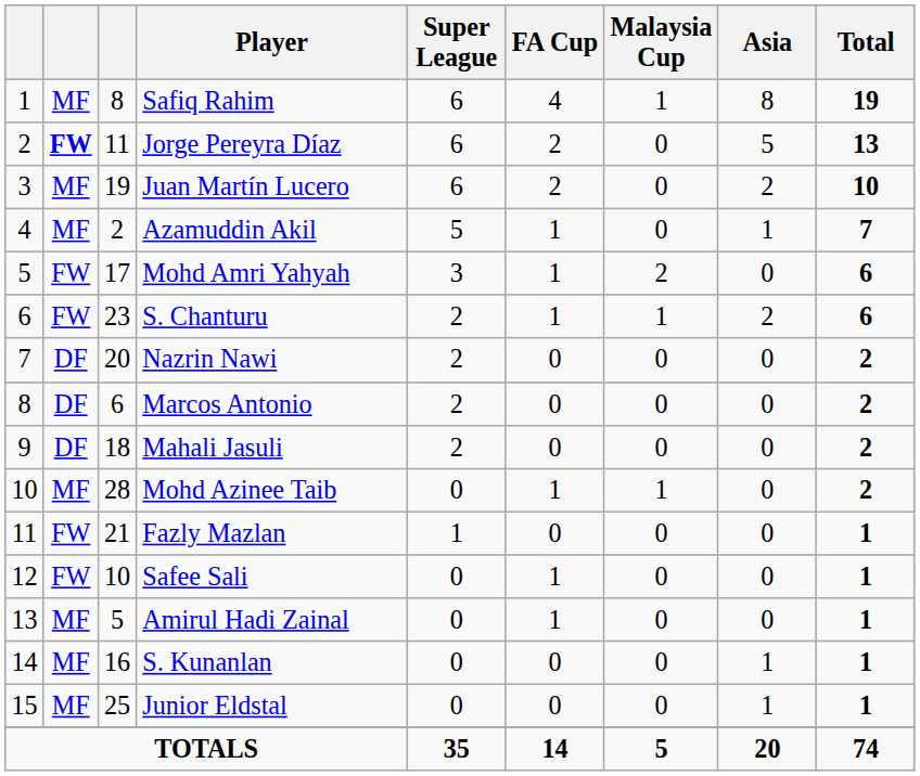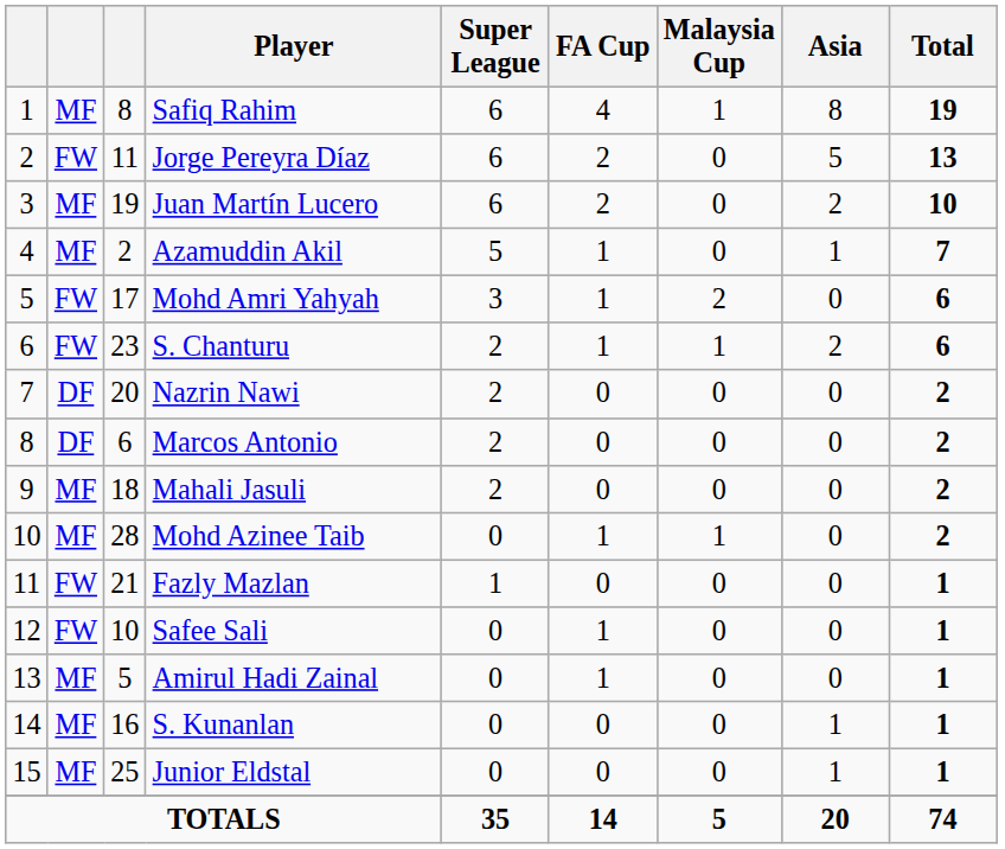Jorge Pereyra Díaz | column 2: bold -> normal
Mahali Jasuli | column 2: DF -> MF
